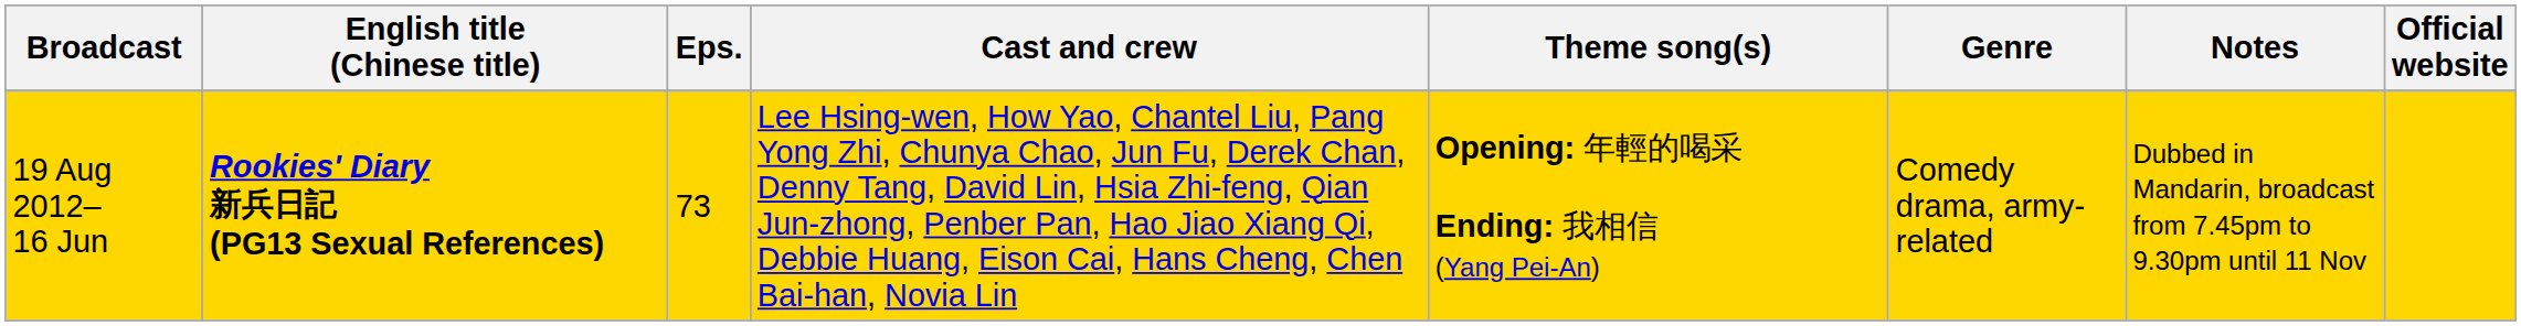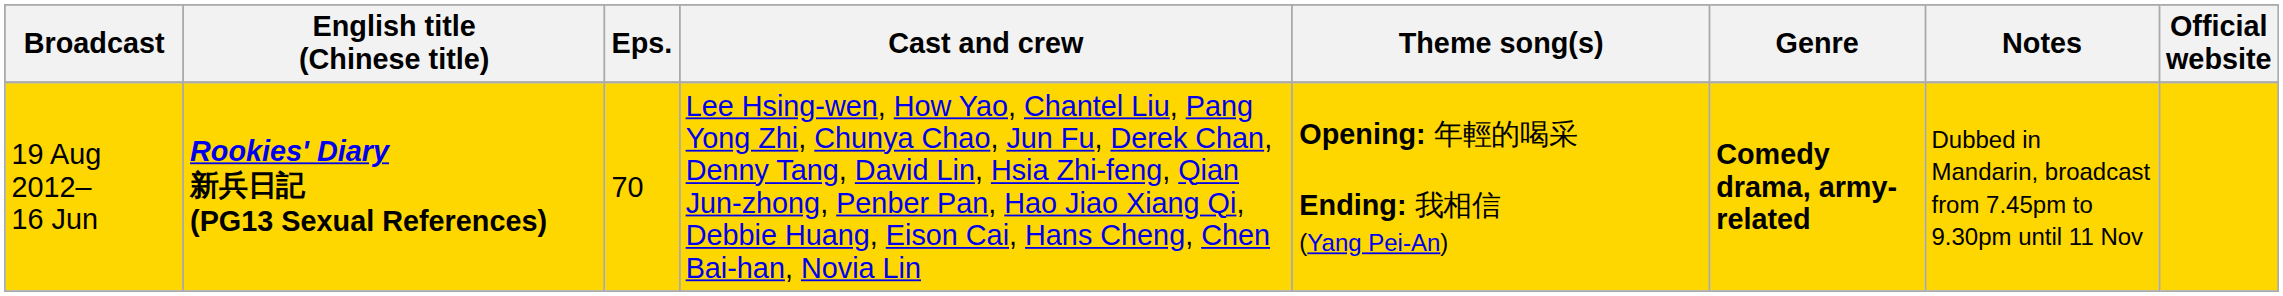19 Aug 2012– 16 Jun | Eps.: 73 -> 70
19 Aug 2012– 16 Jun | Genre: normal -> bold
